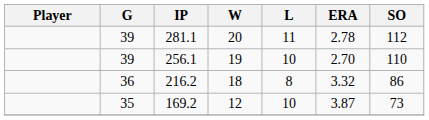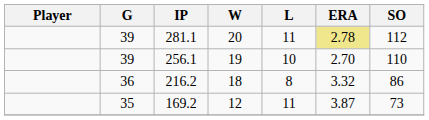281.1 | ERA: no background -> khaki background
169.2 | L: 10 -> 11
